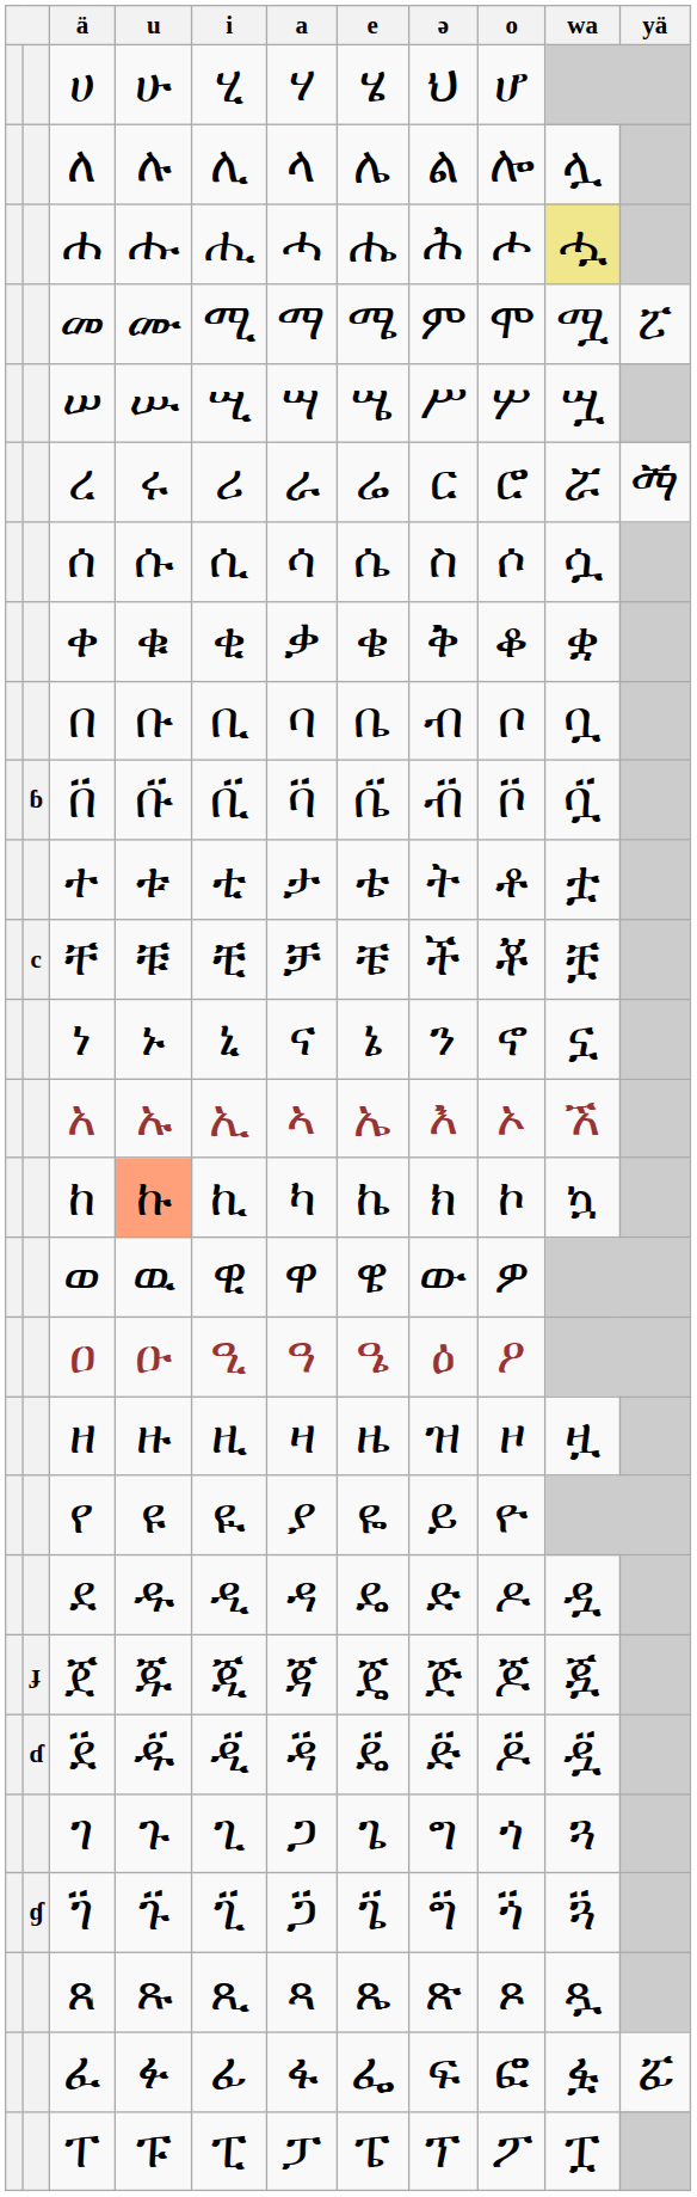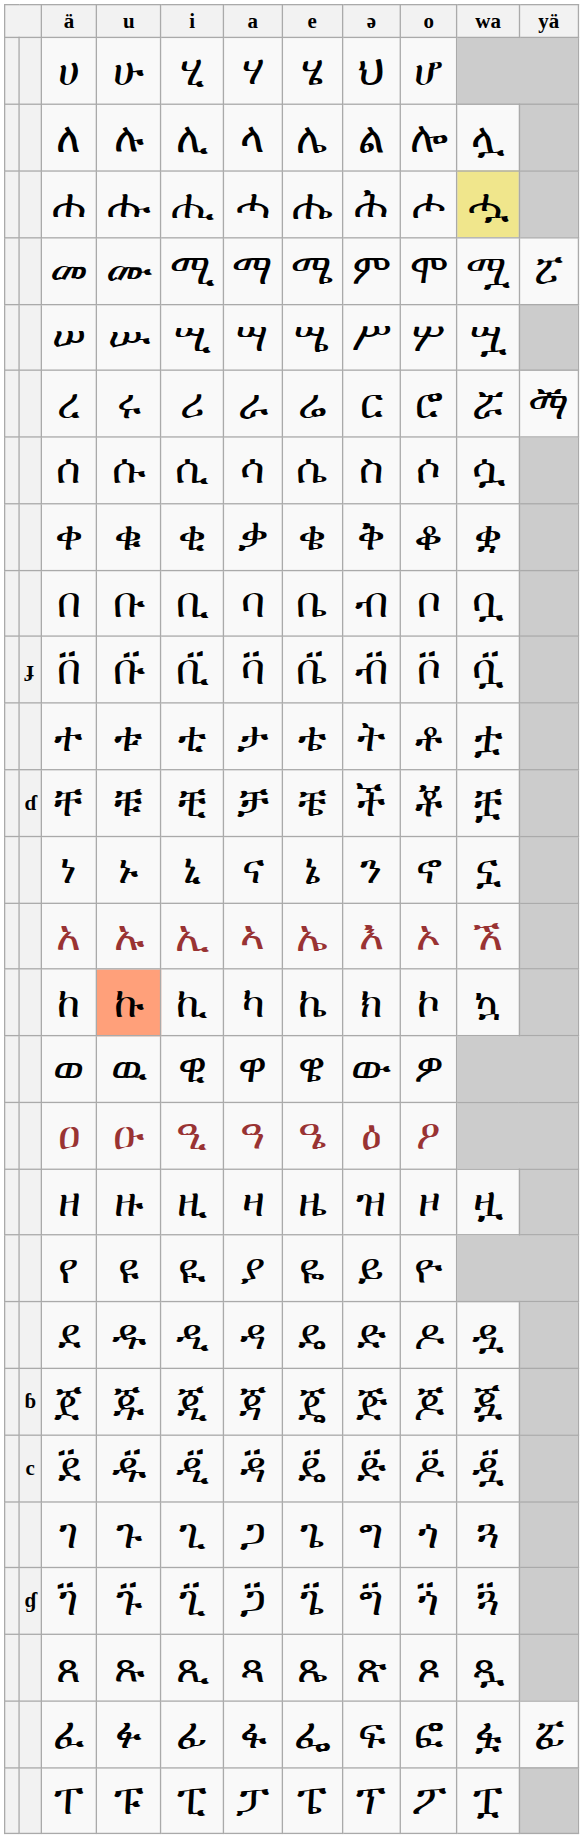በ፟ | column 2: ɓ -> ɟ
ቸ | column 2: c -> ɗ
ጀ | column 2: ɟ -> ɓ
ደ፟ | column 2: ɗ -> c
